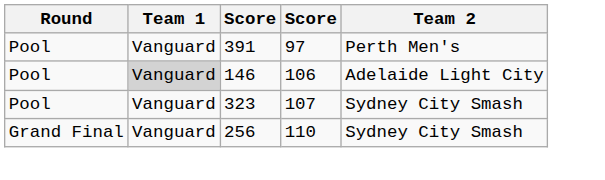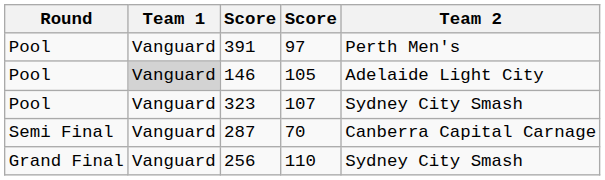146 | column 4: 106 -> 105
+ row: Semi Final | Vanguard | 287 | 70 | Canberra Capital Carnage
